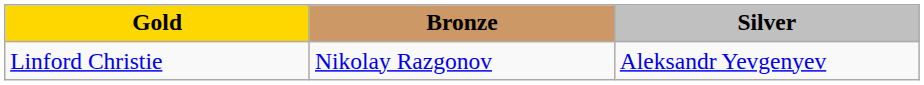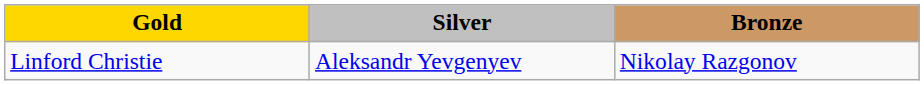columns swapped: Silver <-> Bronze
